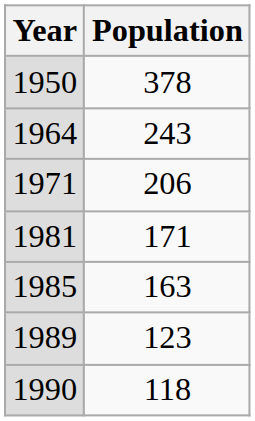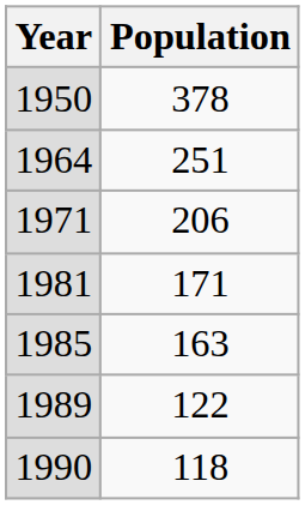1964 | Population: 243 -> 251
1989 | Population: 123 -> 122
